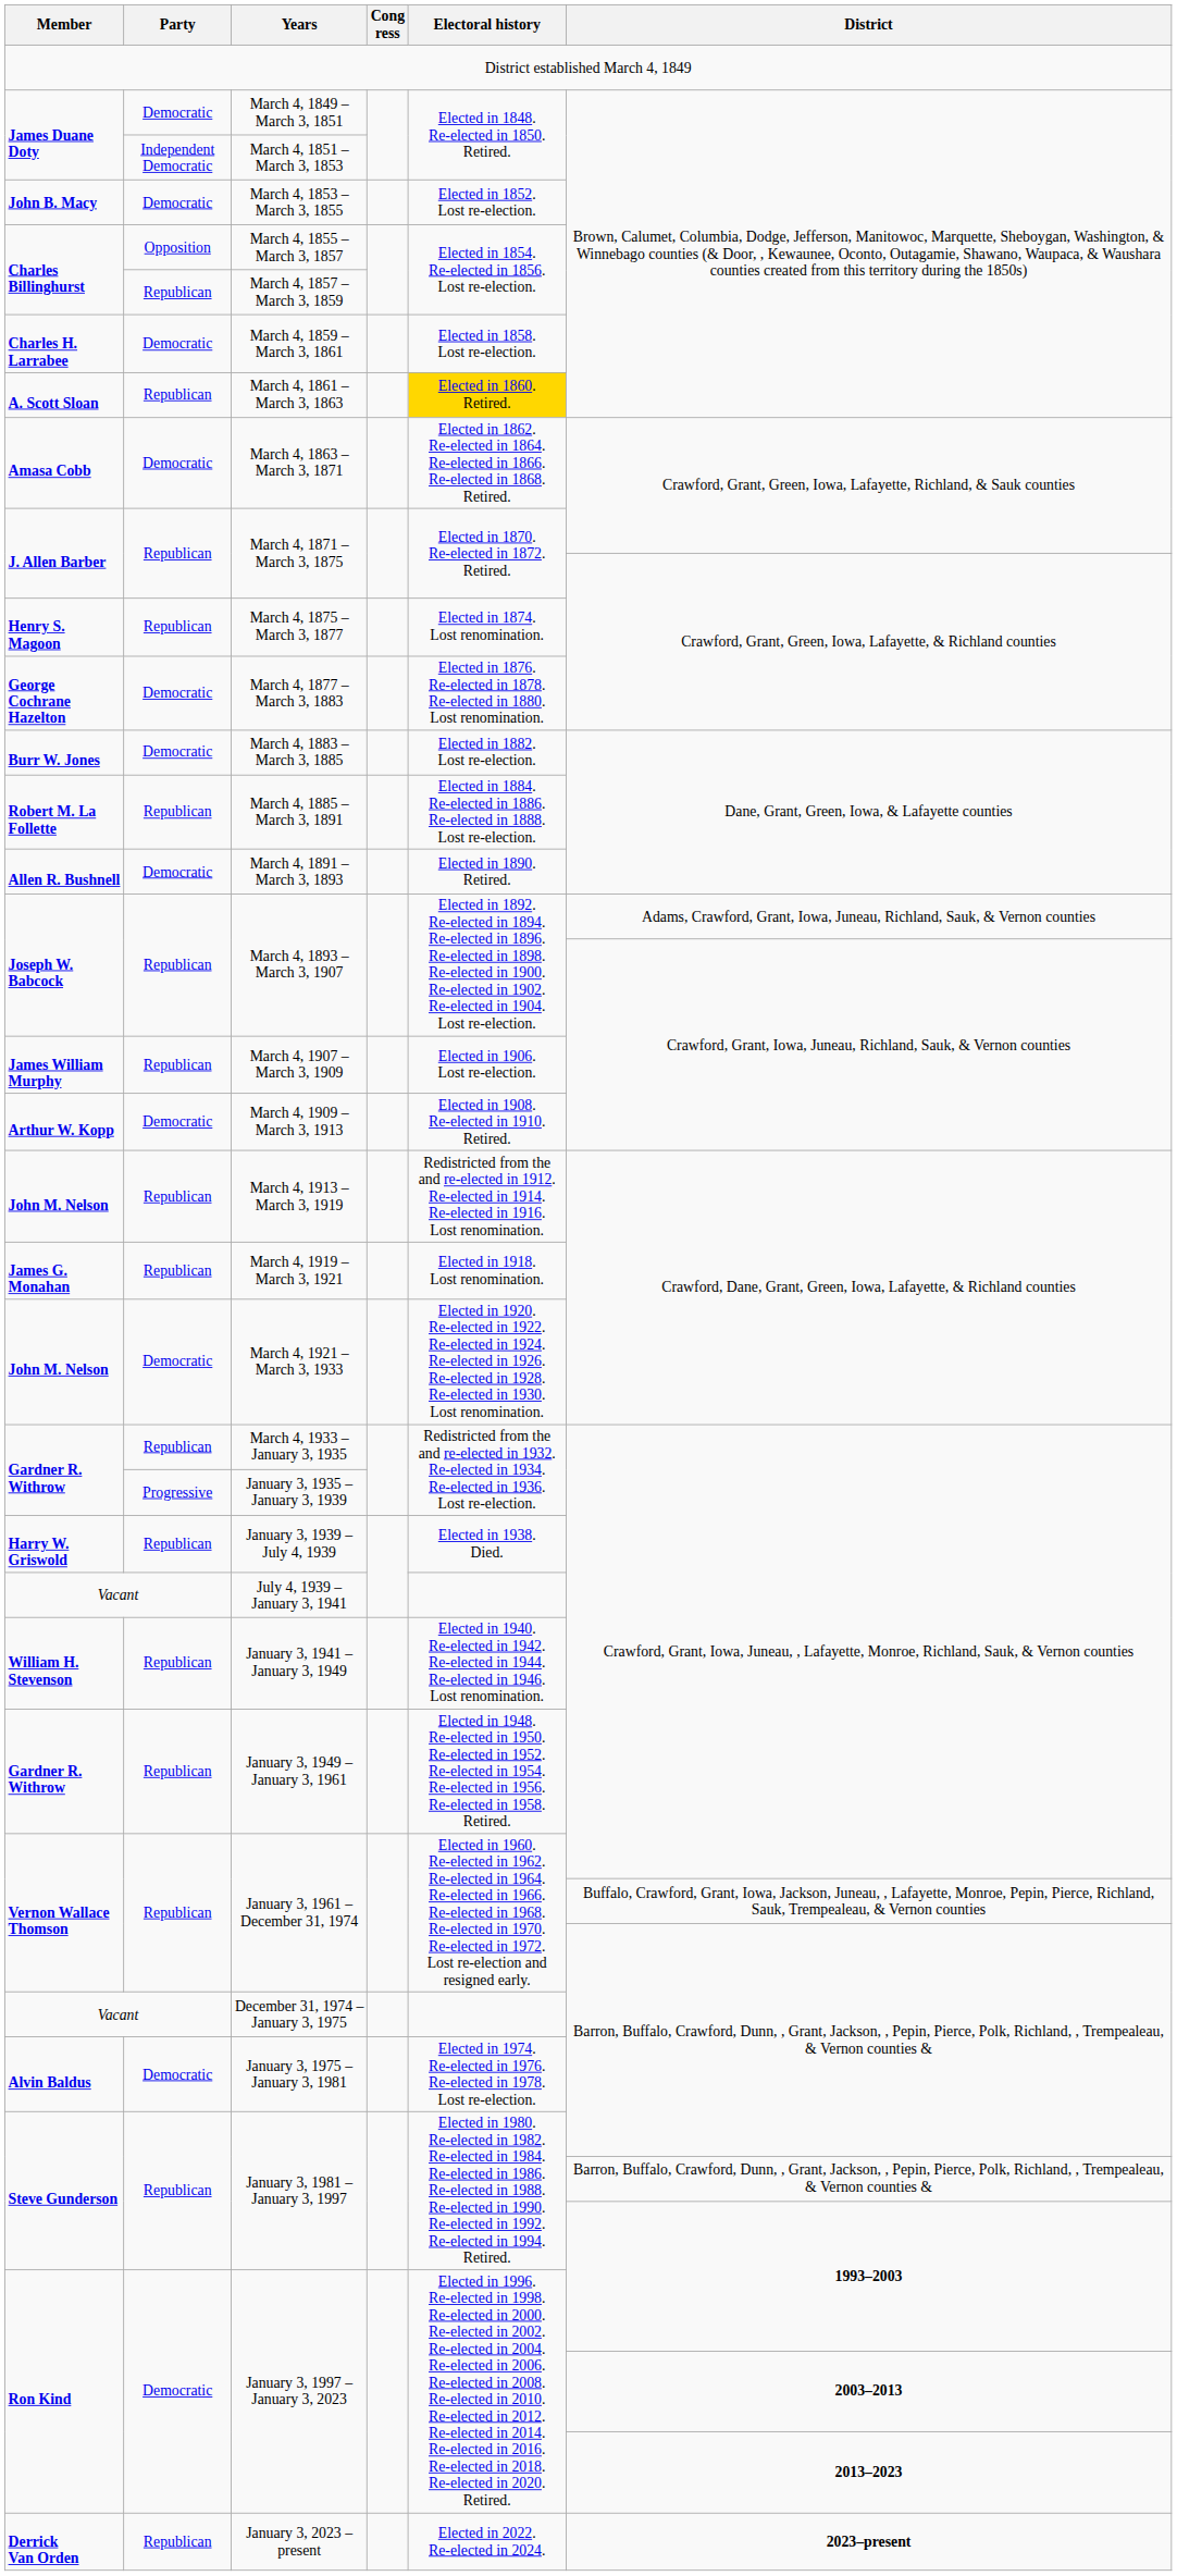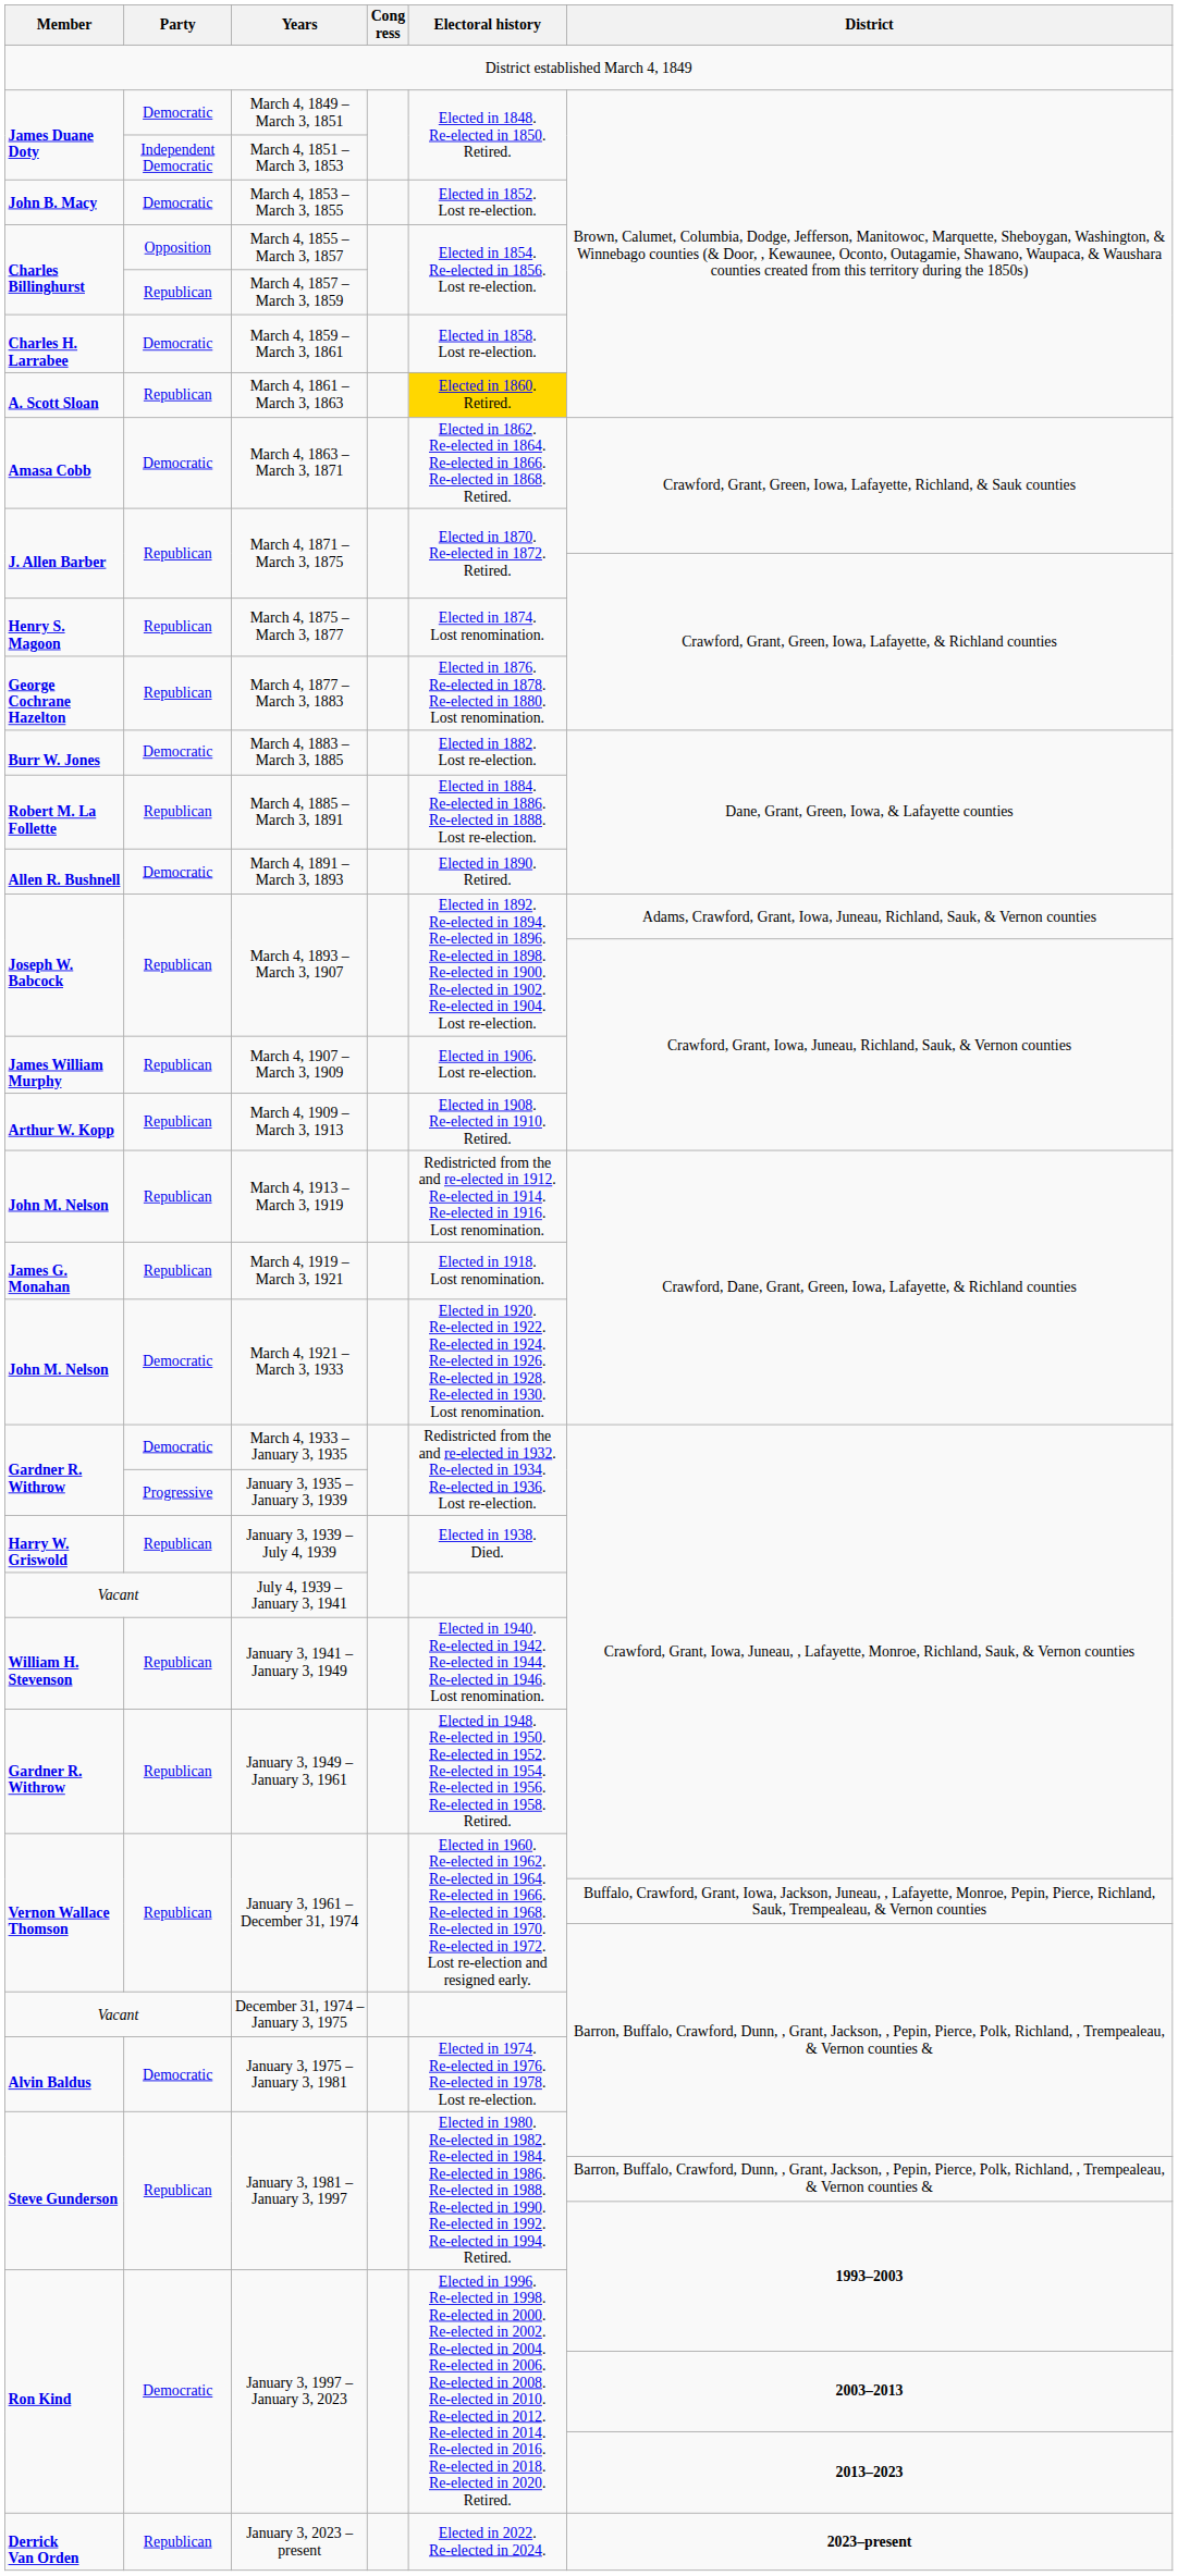March 4, 1877 – March 3, 1883 | Party: Democratic -> Republican
March 4, 1909 – March 3, 1913 | Party: Democratic -> Republican
March 4, 1933 – January 3, 1935 | Party: Republican -> Democratic
